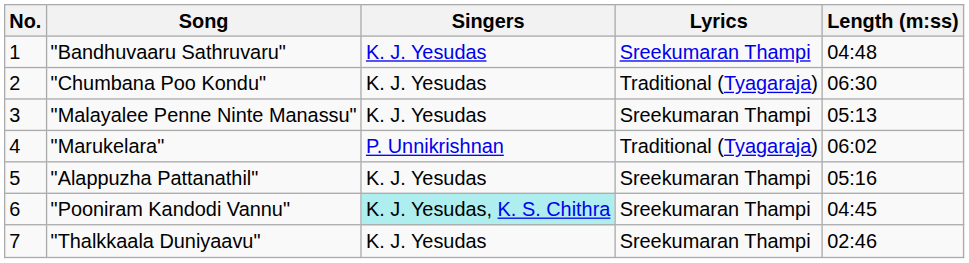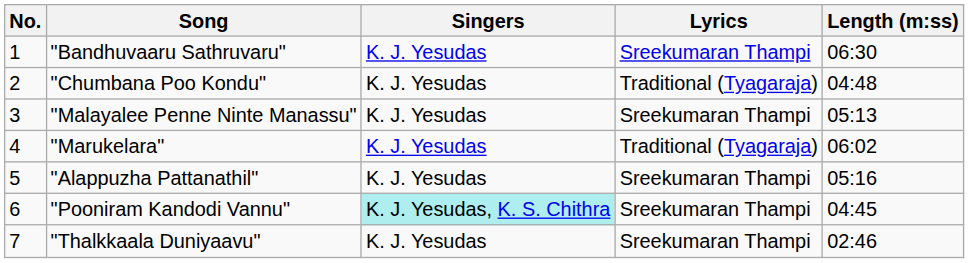"Bandhuvaaru Sathruvaru" | Length (m:ss): 04:48 -> 06:30
"Chumbana Poo Kondu" | Length (m:ss): 06:30 -> 04:48
"Marukelara" | Singers: P. Unnikrishnan -> K. J. Yesudas
